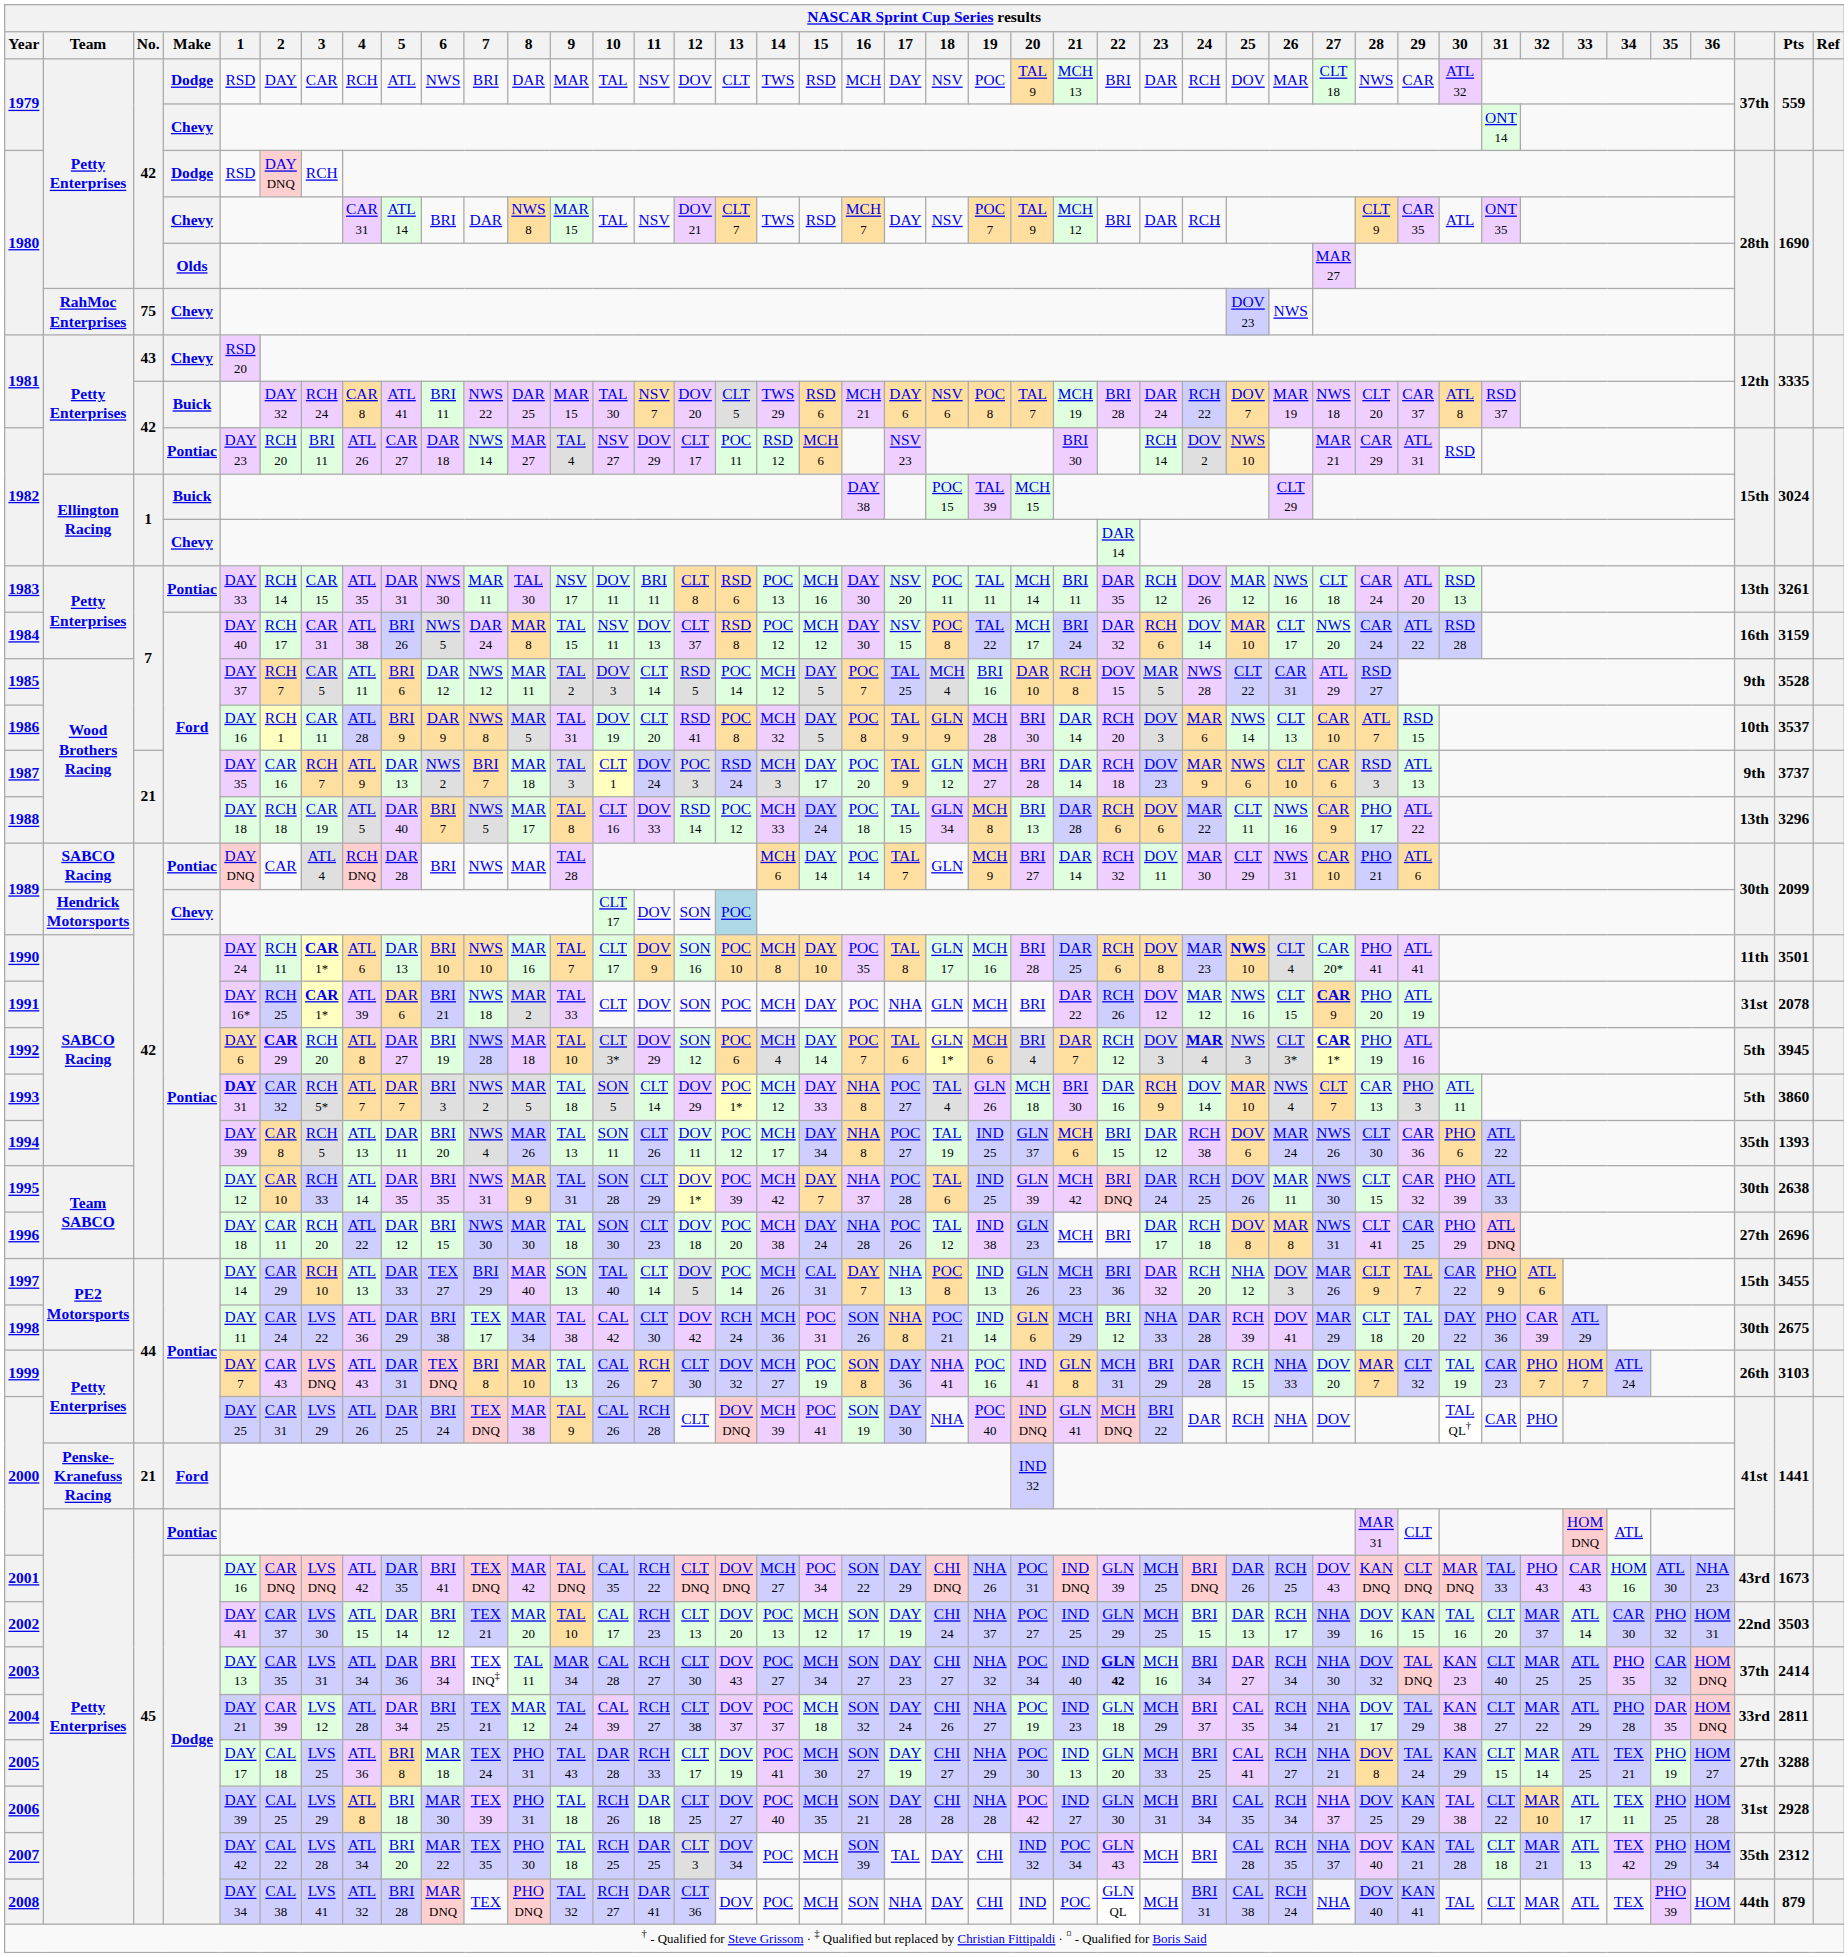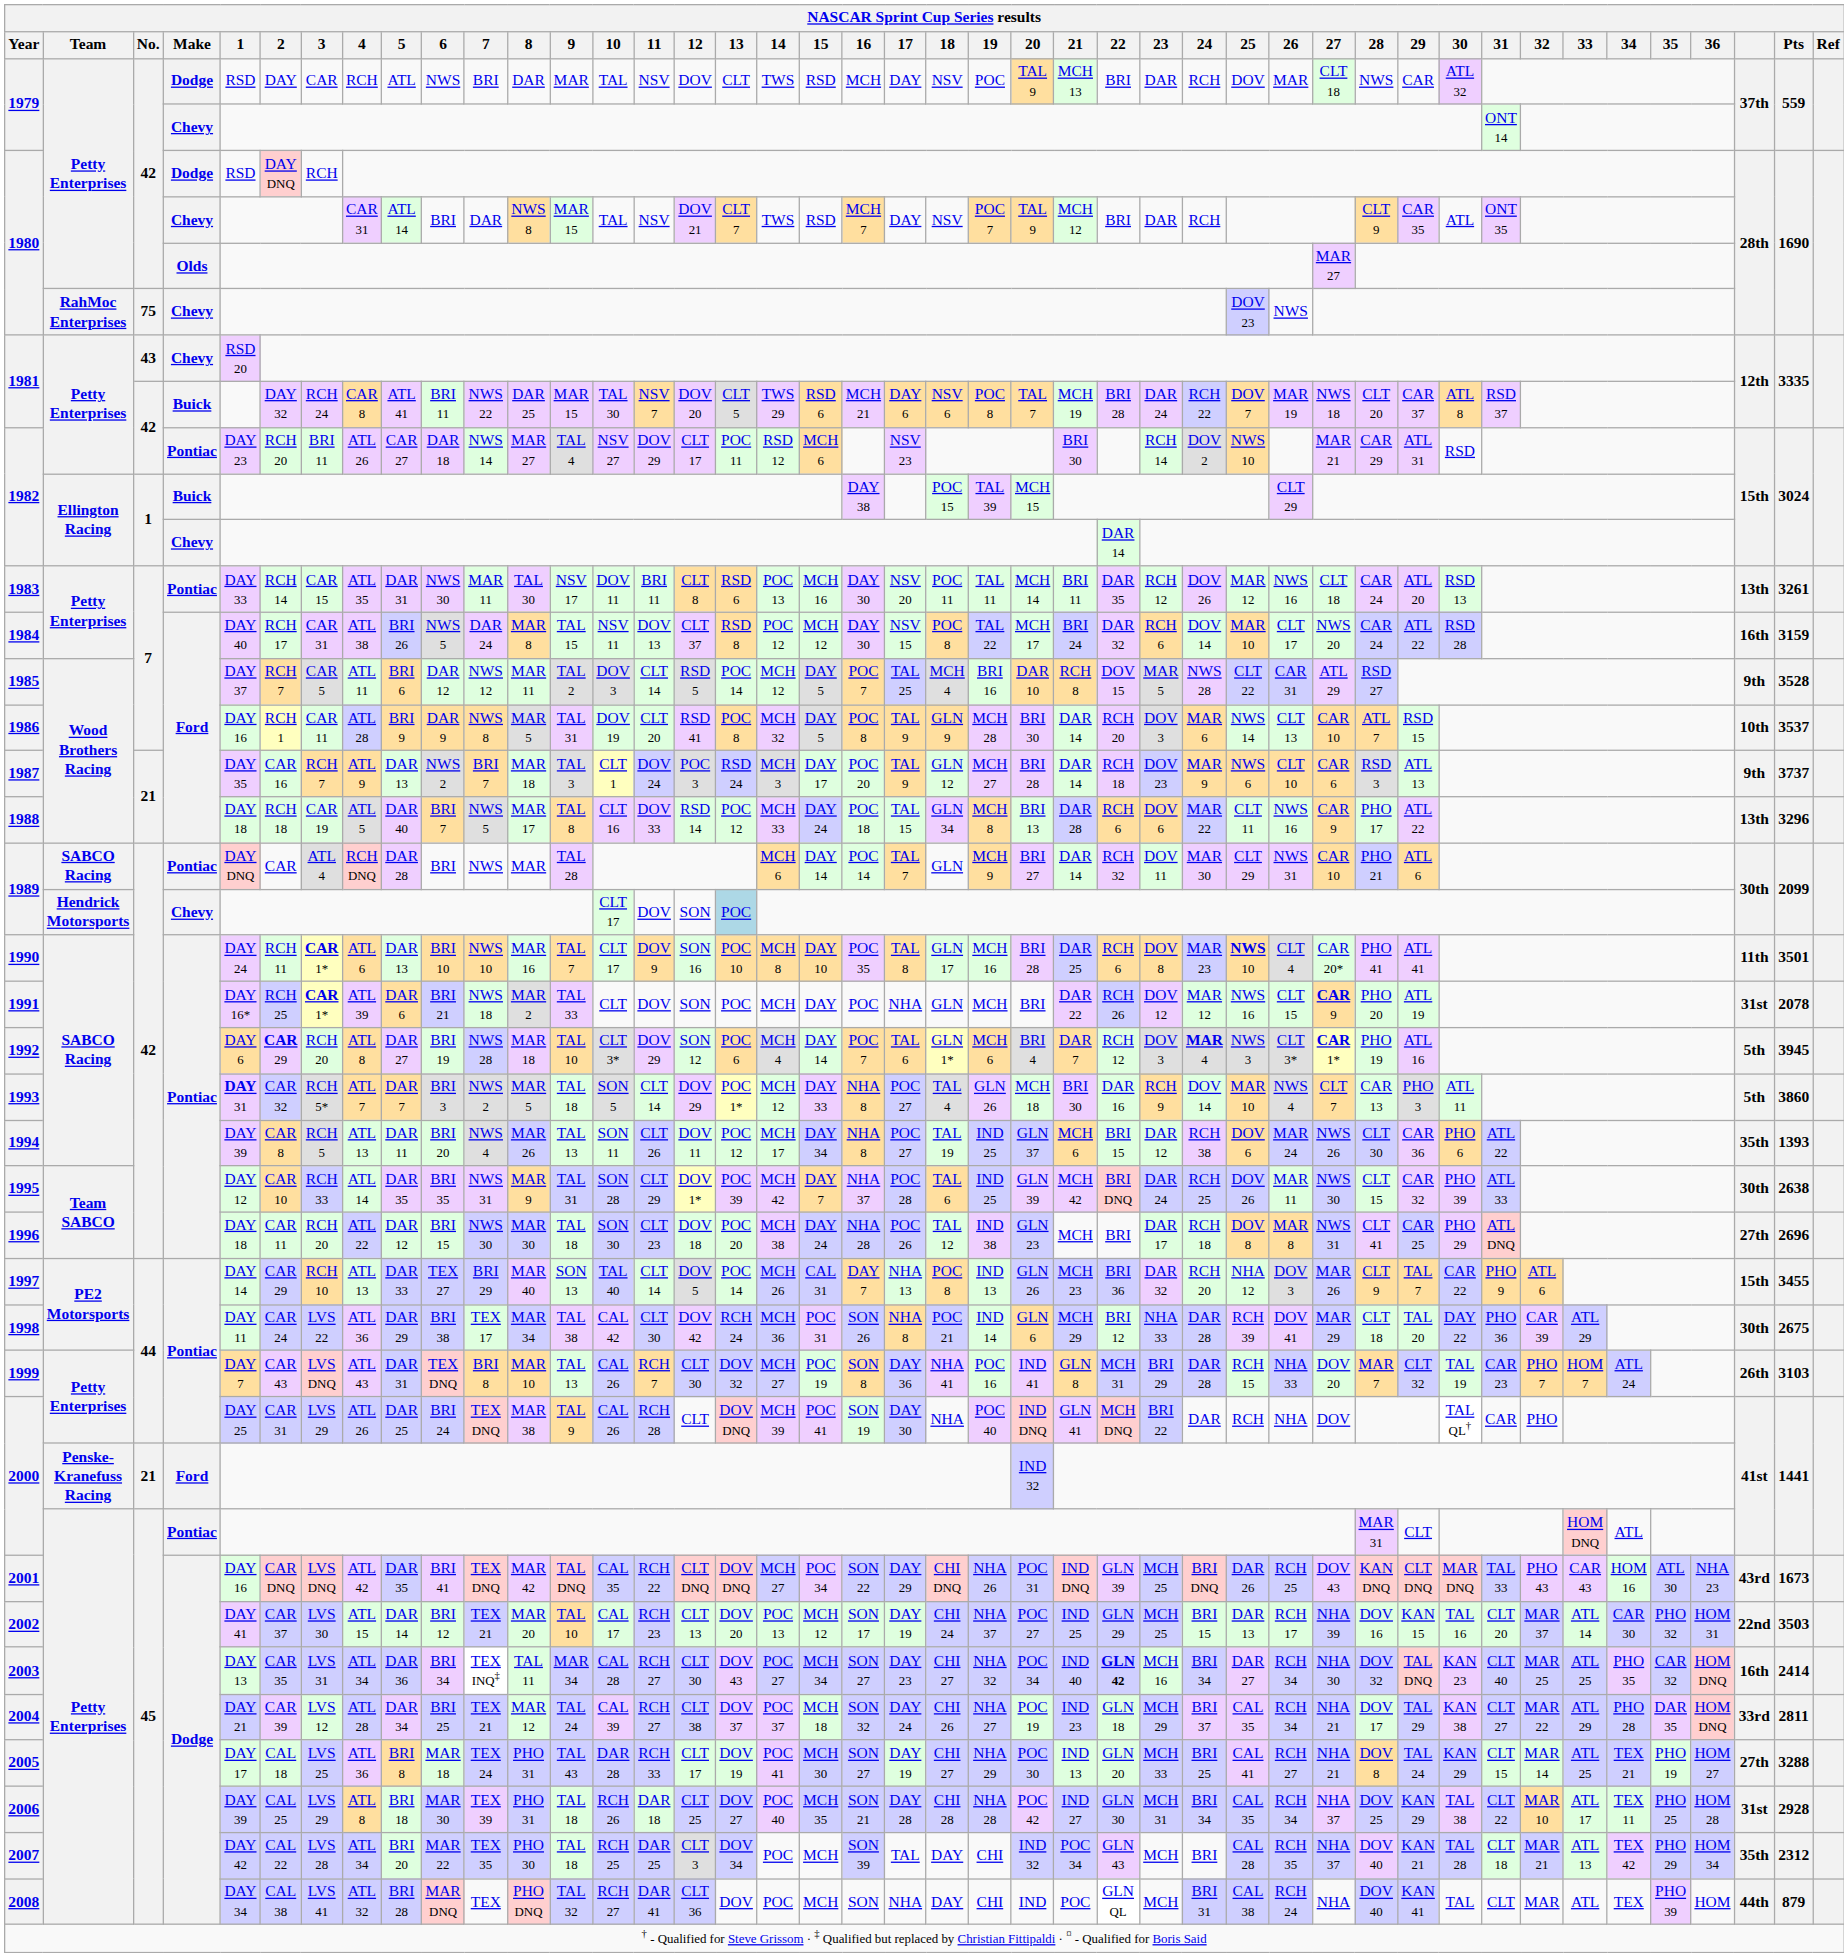2003 | column 41: 37th -> 16th
